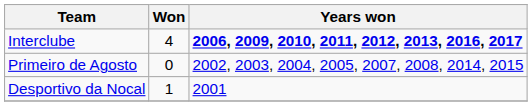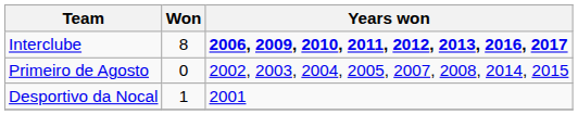Interclube | Won: 4 -> 8
